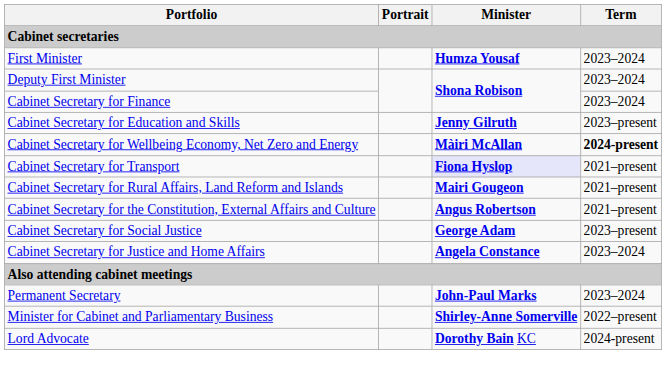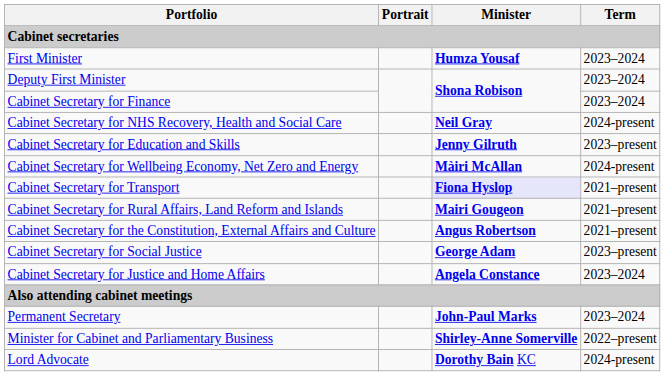+ row: Cabinet Secretary for NHS Recovery, Health and Social Care | Neil Gray | 2024-present
Cabinet Secretary for Wellbeing Economy, Net Zero and Energy | Term: bold -> normal
